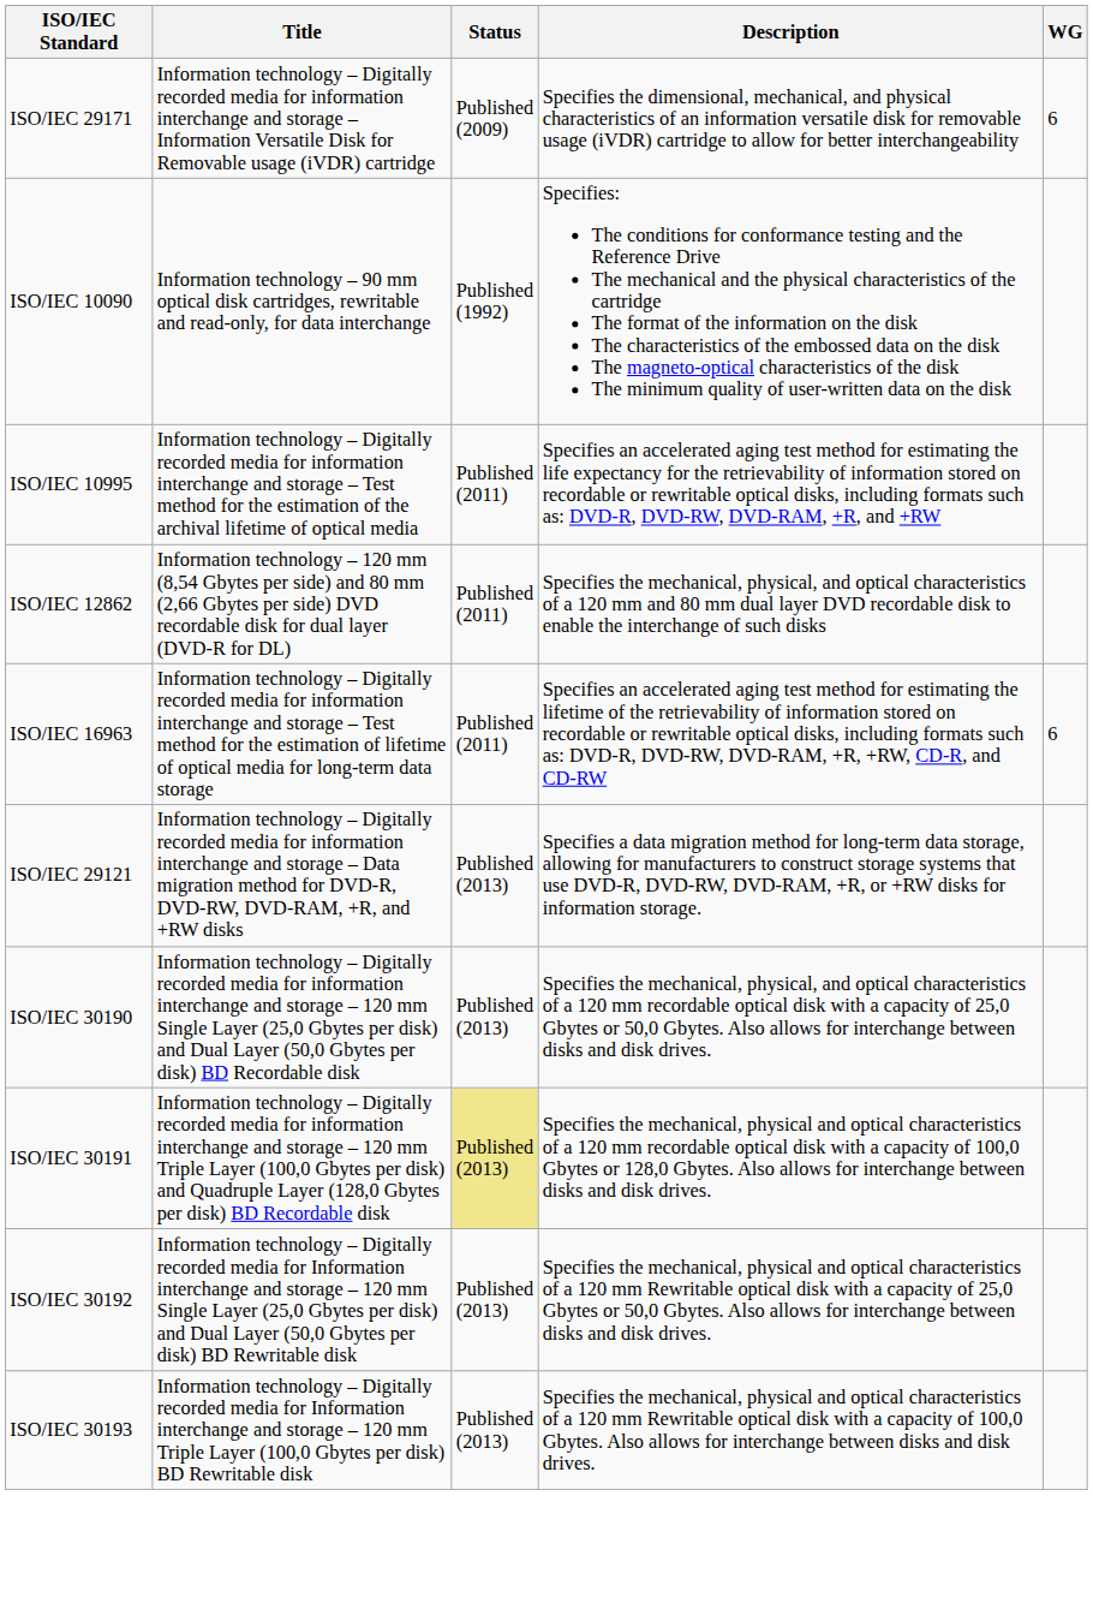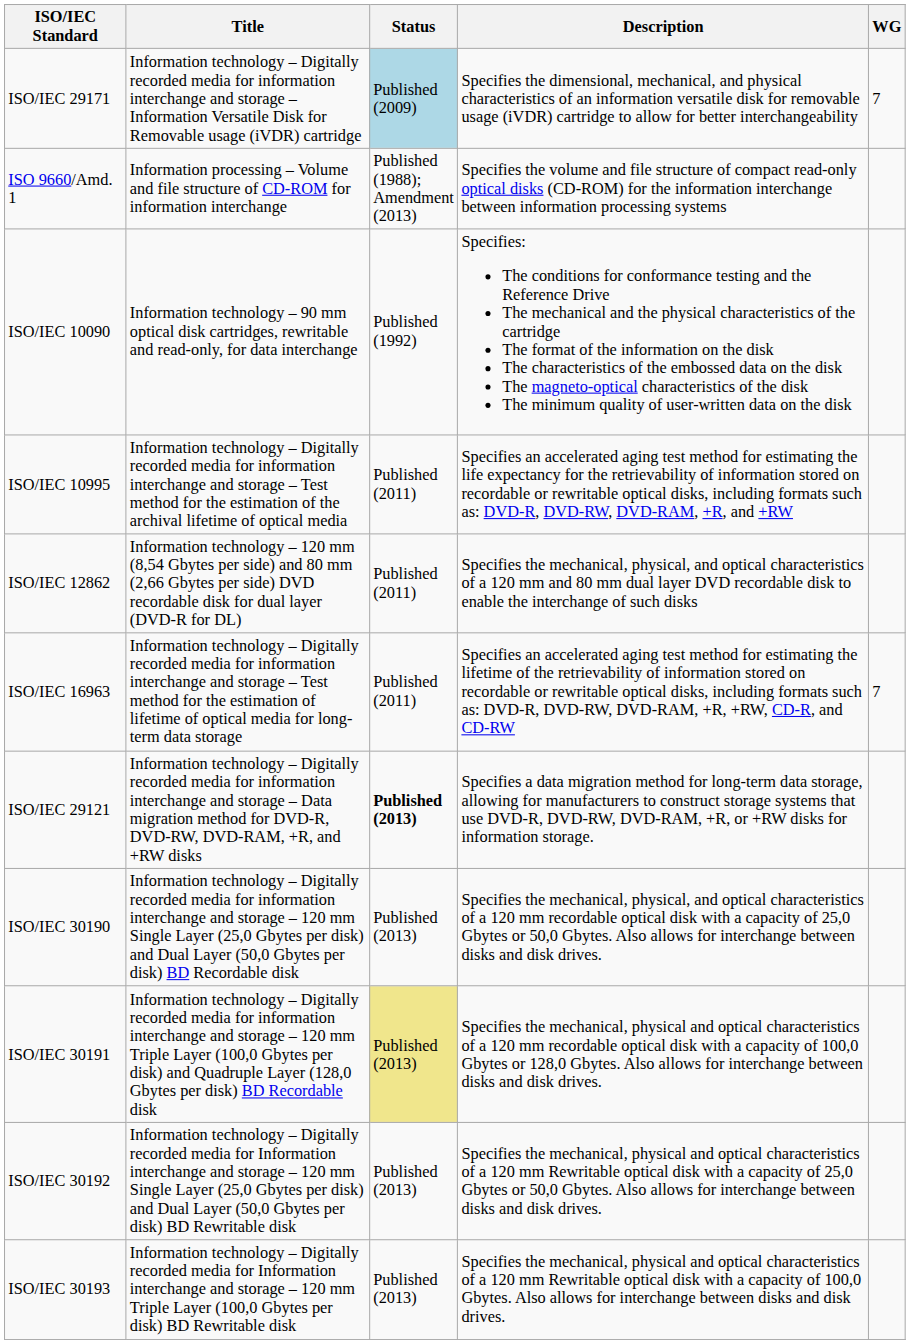ISO/IEC 29171 | Status: no background -> lightblue background
ISO/IEC 29171 | WG: 6 -> 7
+ row: ISO 9660/Amd. 1 | Information processing – Volume and file structure of CD-ROM for information interchange | Published (1988); Amendment (2013) | Specifies the volume and file structure of compact read-only optical disks (CD-ROM) for the information interchange between information processing systems
ISO/IEC 16963 | WG: 6 -> 7
ISO/IEC 29121 | Status: normal -> bold
